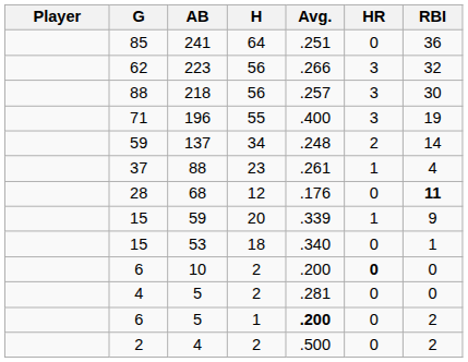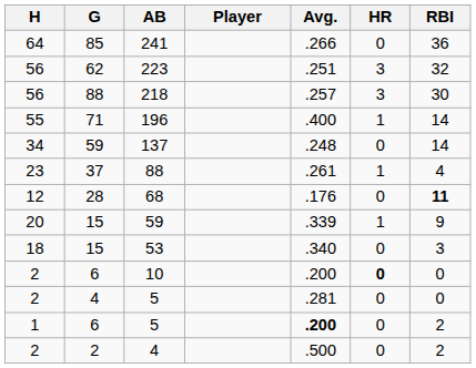columns swapped: Player <-> H
241 | Avg.: .251 -> .266
223 | Avg.: .266 -> .251
196 | HR: 3 -> 1
196 | RBI: 19 -> 14
137 | HR: 2 -> 0
53 | RBI: 1 -> 3
